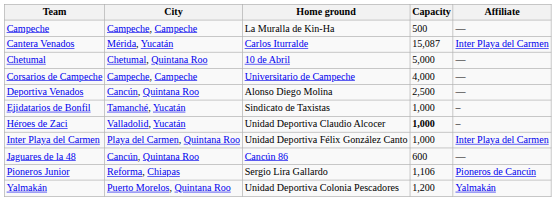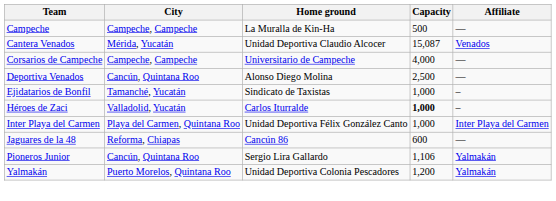Cantera Venados | Home ground: Carlos Iturralde -> Unidad Deportiva Claudio Alcocer
Cantera Venados | Affiliate: Inter Playa del Carmen -> Venados
- row: Chetumal | Chetumal, Quintana Roo | 10 de Abril | 5,000 | —
Héroes de Zaci | Home ground: Unidad Deportiva Claudio Alcocer -> Carlos Iturralde
Jaguares de la 48 | City: Cancún, Quintana Roo -> Reforma, Chiapas
Pioneros Junior | City: Reforma, Chiapas -> Cancún, Quintana Roo
Pioneros Junior | Affiliate: Pioneros de Cancún -> Yalmakán
